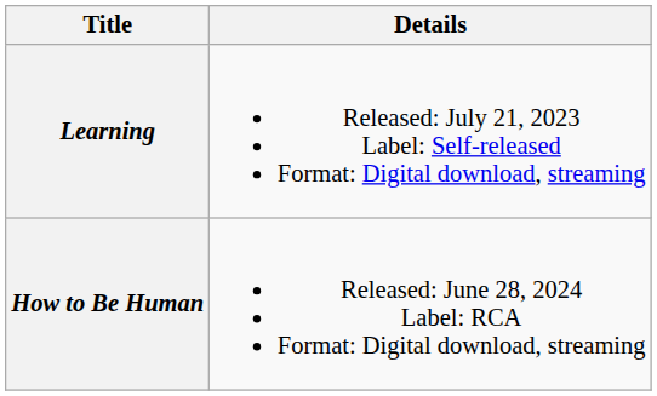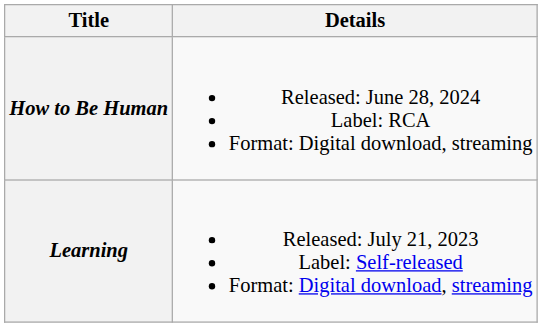rows swapped: Learning <-> How to Be Human
